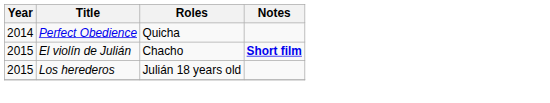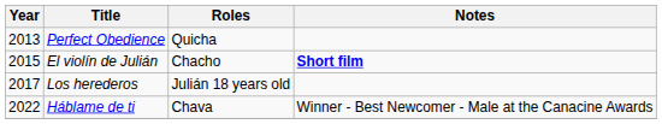Perfect Obedience | Year: 2014 -> 2013
Los herederos | Year: 2015 -> 2017
+ row: 2022 | Háblame de ti | Chava | Winner - Best Newcomer - Male at the Canacine Awards
